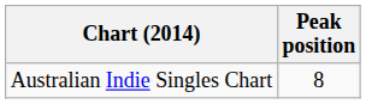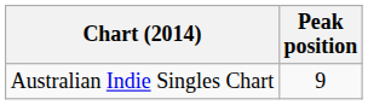Australian Indie Singles Chart | Peak position: 8 -> 9
